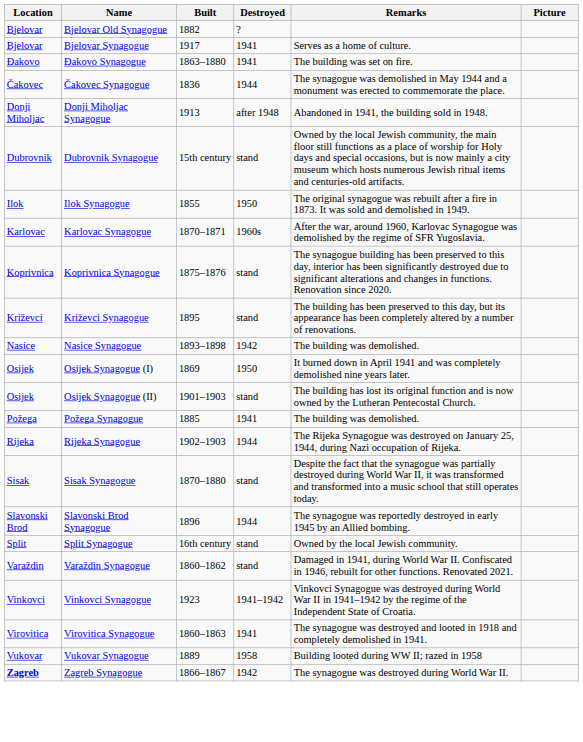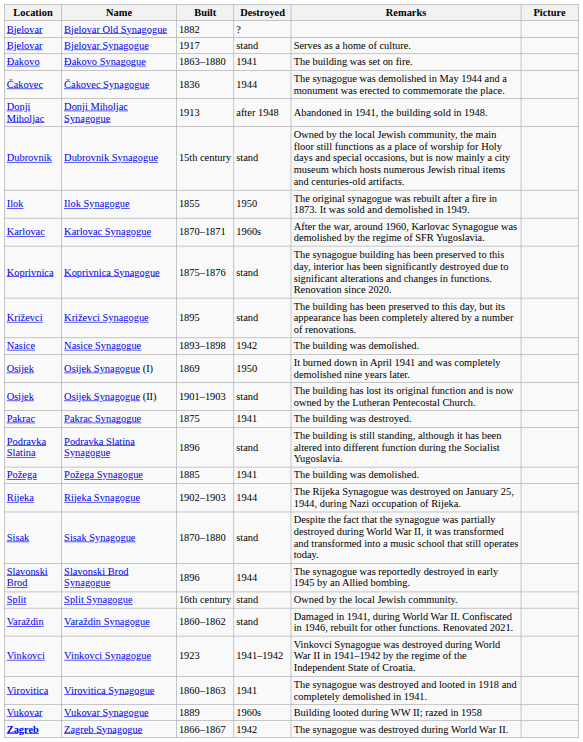Bjelovar Synagogue | Destroyed: 1941 -> stand
+ row: Pakrac | Pakrac Synagogue | 1875 | 1941 | The building was destroyed.
+ row: Podravka Slatina | Podravka Slatina Synagogue | 1896 | stand | The building is still standing, although it has been altered into different function during the Socialist Yugoslavia.
Vukovar Synagogue | Destroyed: 1958 -> 1960s
